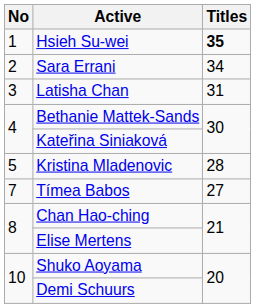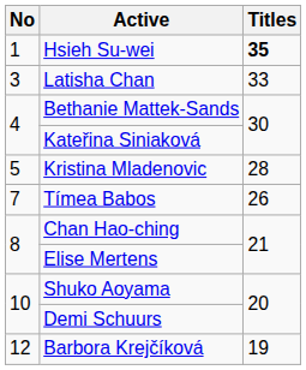- row: 2 | Sara Errani | 34
Latisha Chan | Titles: 31 -> 33
Tímea Babos | Titles: 27 -> 26
+ row: 12 | Barbora Krejčíková | 19
